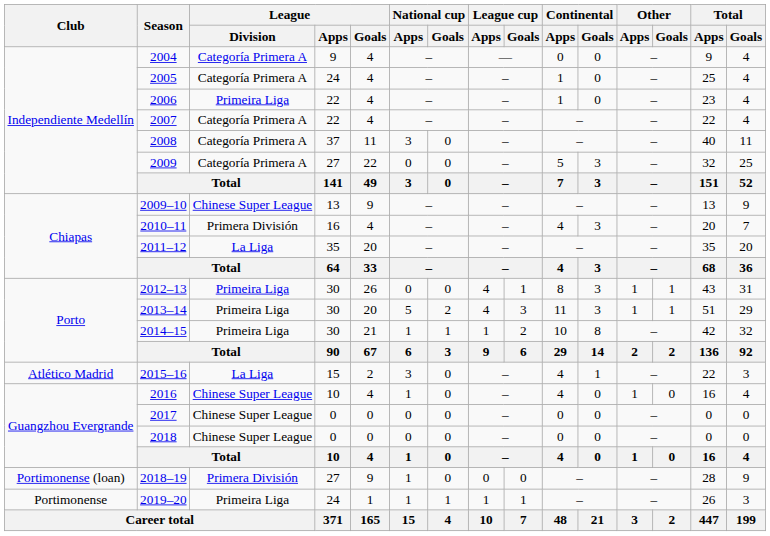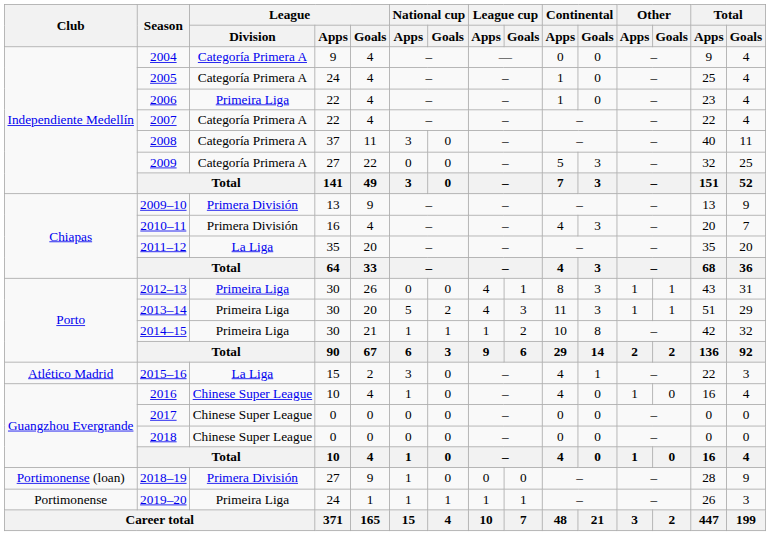2009–10 | League / Division: Chinese Super League -> Primera División
